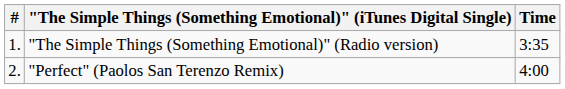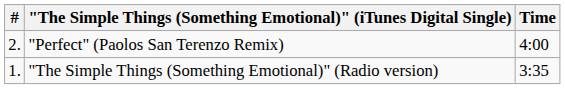rows swapped: "The Simple Things (Something Emotional)" (Radio version) <-> "Perfect" (Paolos San Terenzo Remix)
